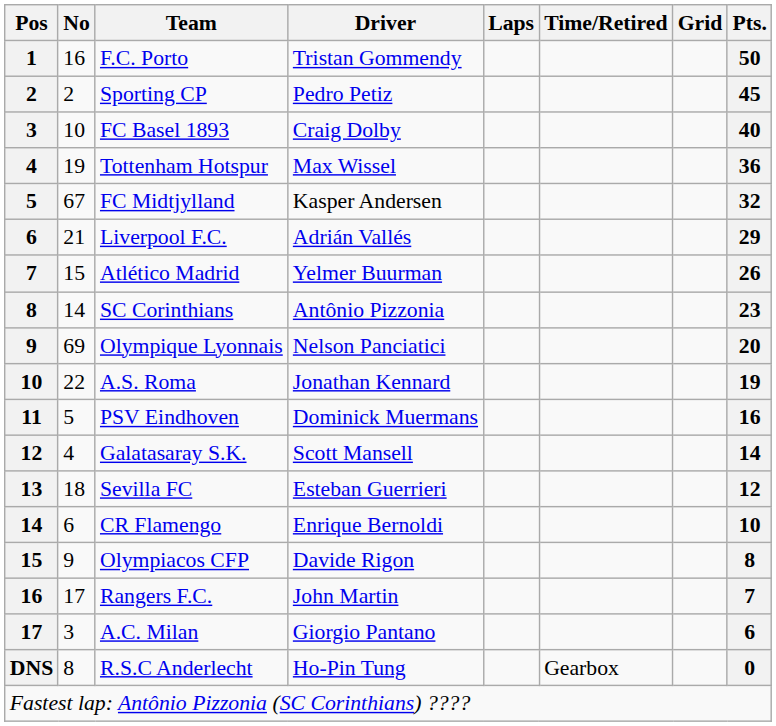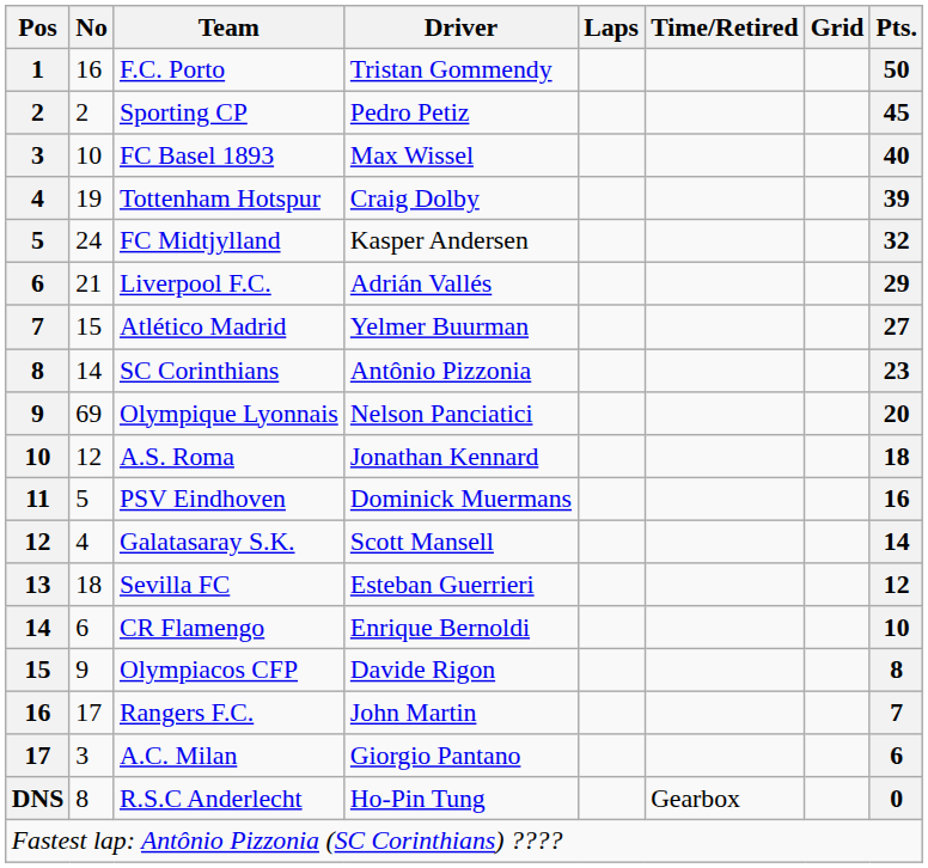FC Basel 1893 | Driver: Craig Dolby -> Max Wissel
Tottenham Hotspur | Driver: Max Wissel -> Craig Dolby
Tottenham Hotspur | Pts.: 36 -> 39
FC Midtjylland | No: 67 -> 24
Atlético Madrid | Pts.: 26 -> 27
A.S. Roma | No: 22 -> 12
A.S. Roma | Pts.: 19 -> 18
